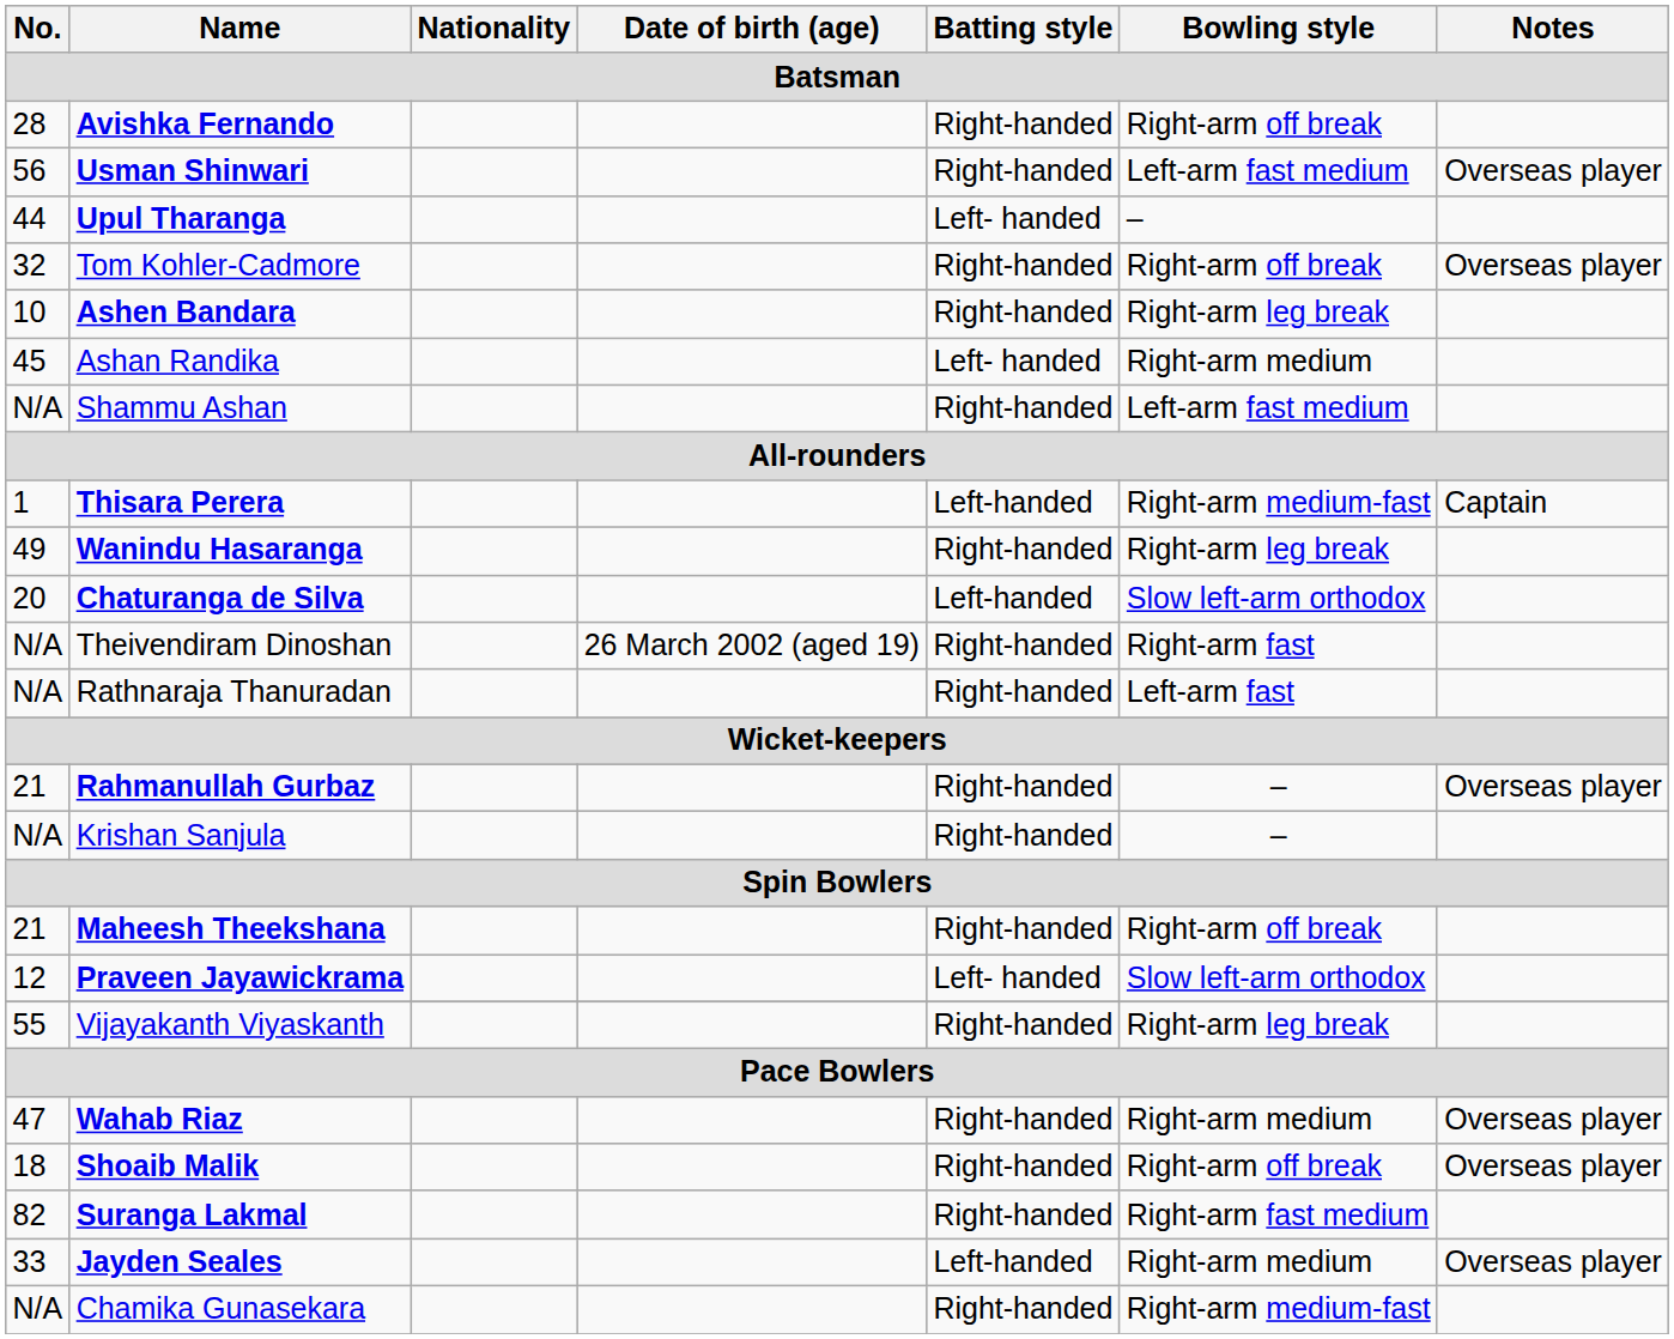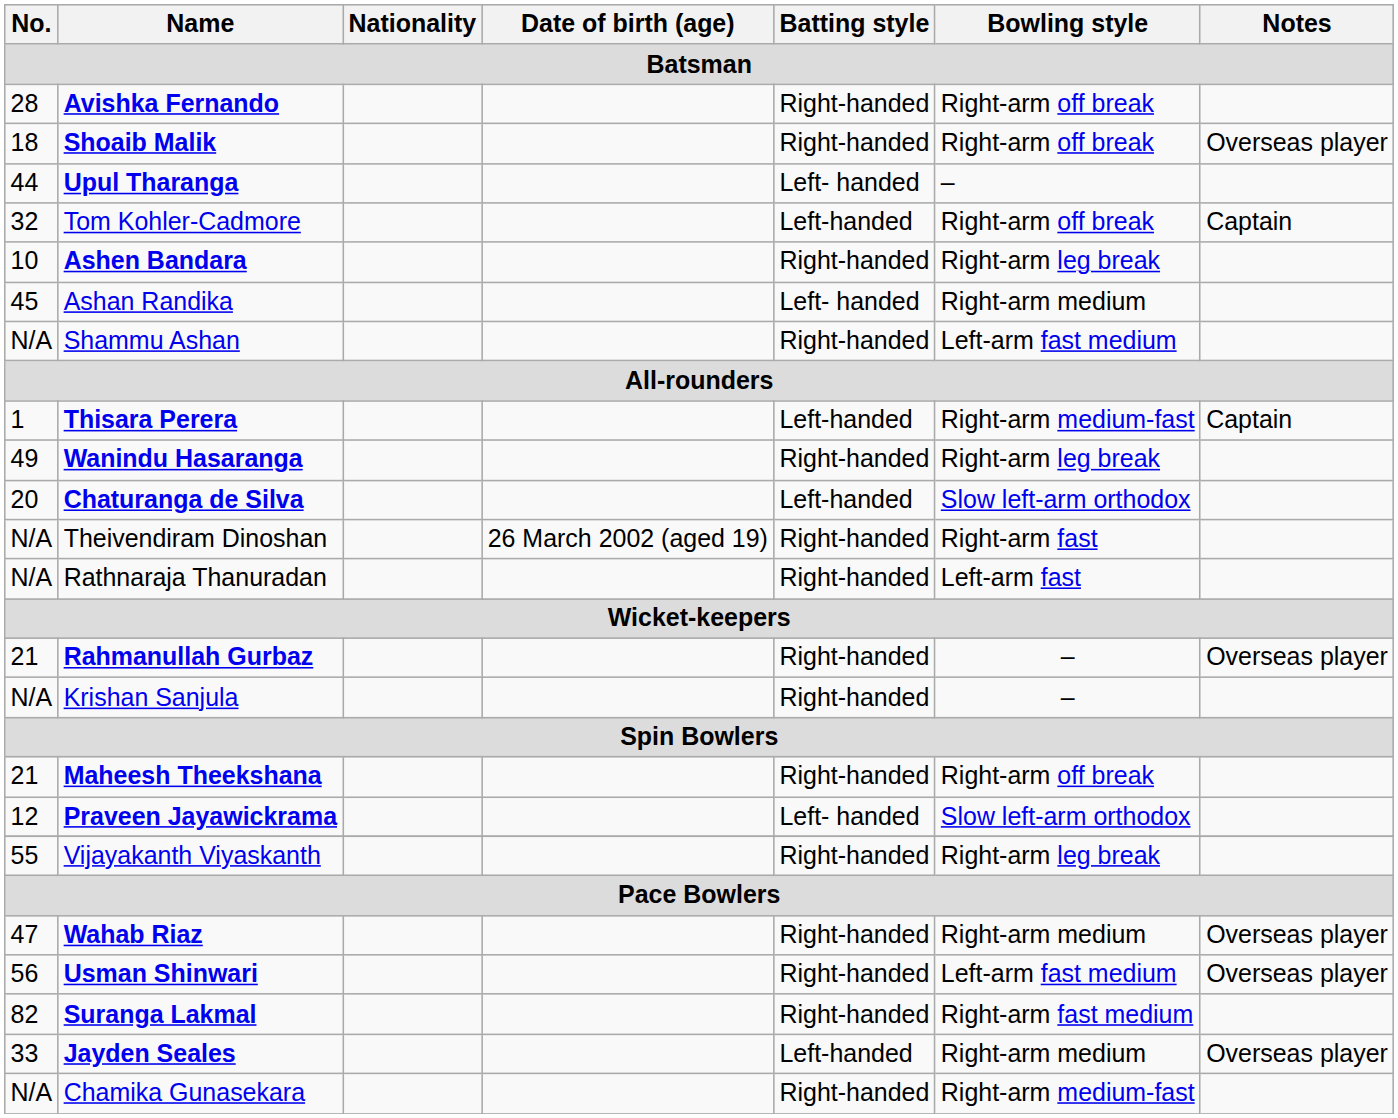rows swapped: Shoaib Malik <-> Usman Shinwari
Tom Kohler-Cadmore | Batting style: Right-handed -> Left-handed
Tom Kohler-Cadmore | Notes: Overseas player -> Captain
